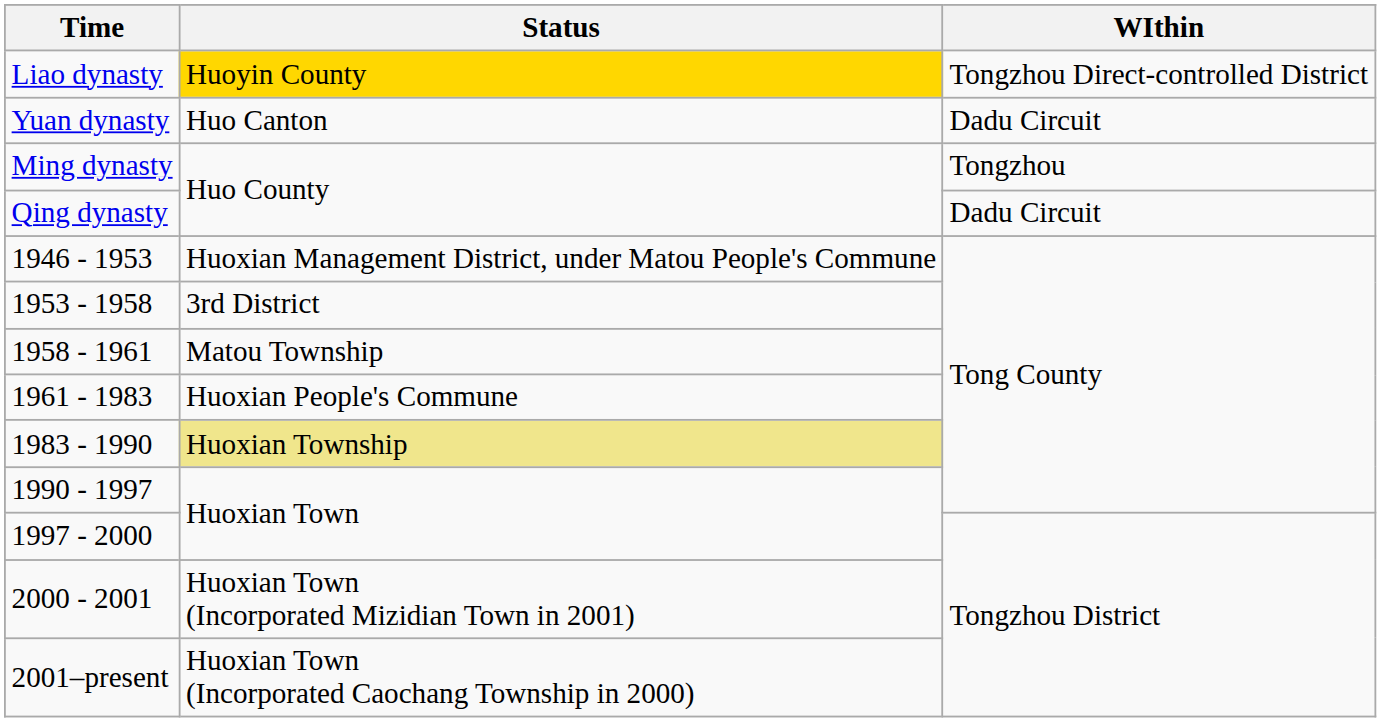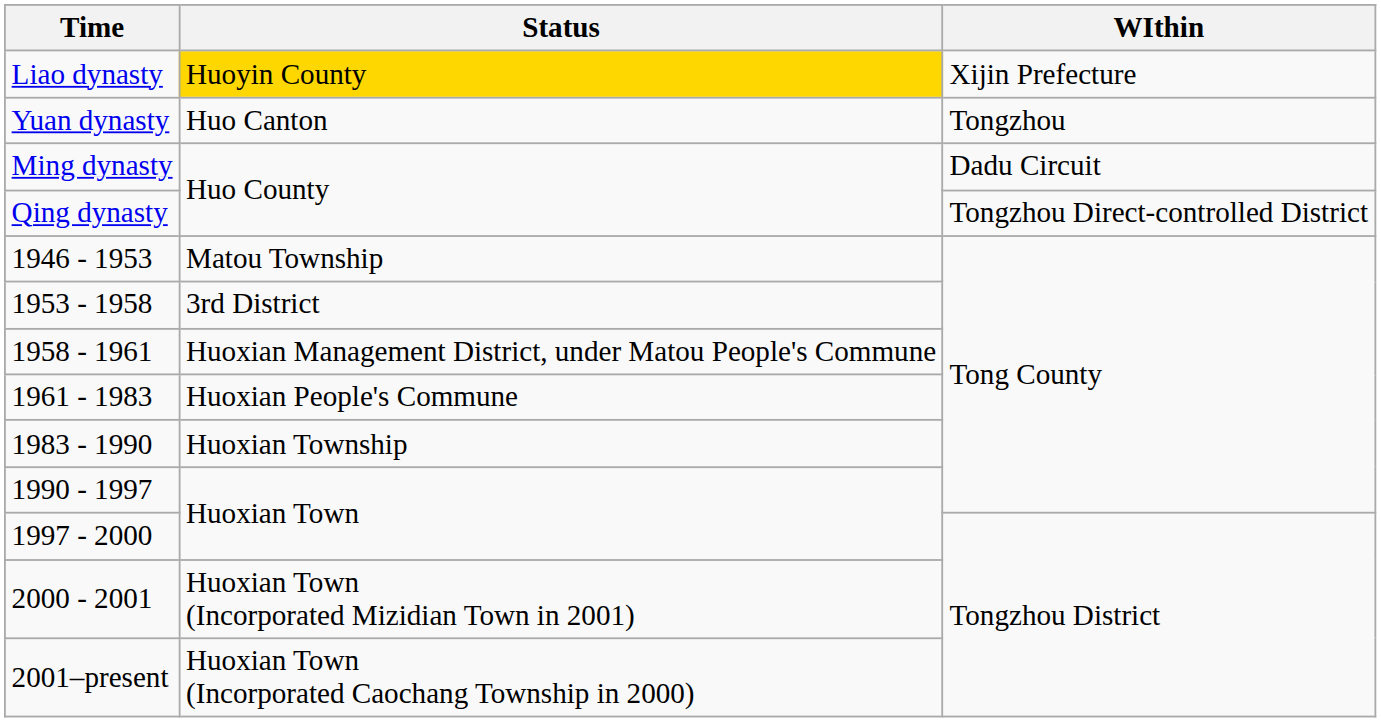Liao dynasty | WIthin: Tongzhou Direct-controlled District -> Xijin Prefecture
Yuan dynasty | WIthin: Dadu Circuit -> Tongzhou
Ming dynasty | WIthin: Tongzhou -> Dadu Circuit
Qing dynasty | WIthin: Dadu Circuit -> Tongzhou Direct-controlled District
1946 - 1953 | Status: Huoxian Management District, under Matou People's Commune -> Matou Township
1958 - 1961 | Status: Matou Township -> Huoxian Management District, under Matou People's Commune
1983 - 1990 | Status: khaki background -> no background
